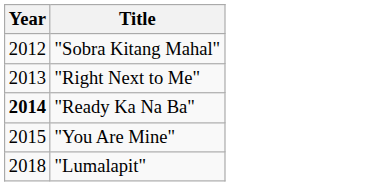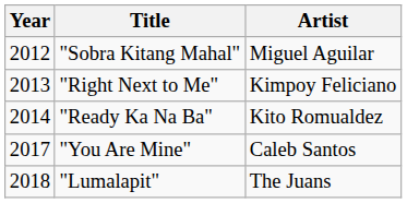+ column: Artist | Miguel Aguilar | Kimpoy Feliciano | Kito Romualdez | Caleb Santos | The Juans
"Ready Ka Na Ba" | Year: bold -> normal
"You Are Mine" | Year: 2015 -> 2017
